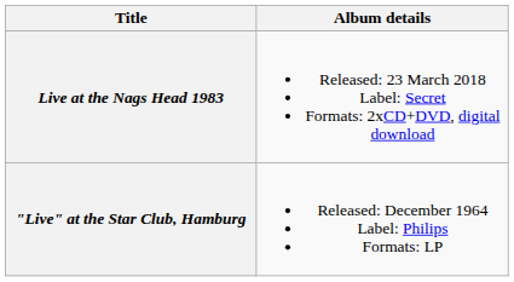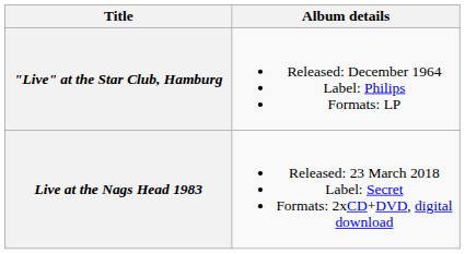rows swapped: "Live" at the Star Club, Hamburg <-> Live at the Nags Head 1983
